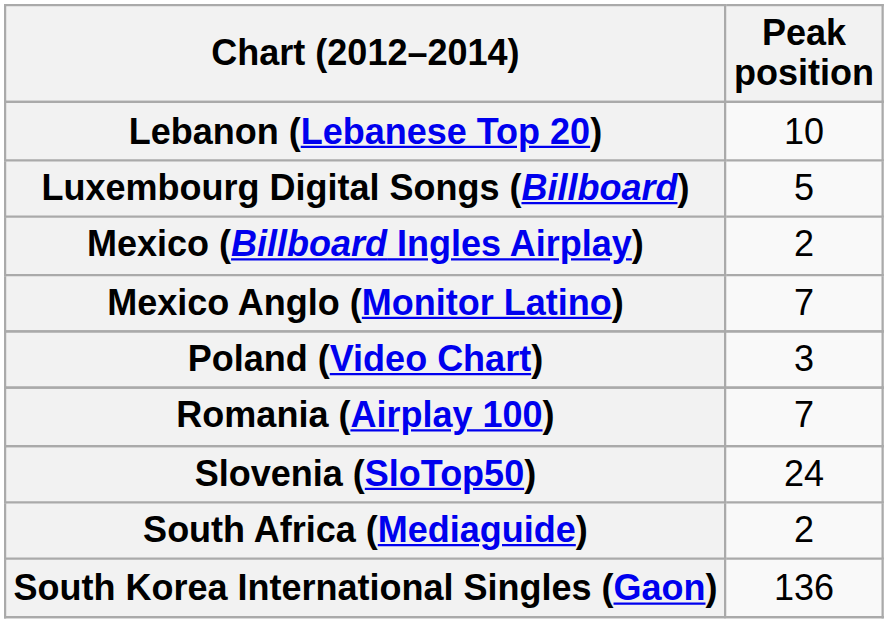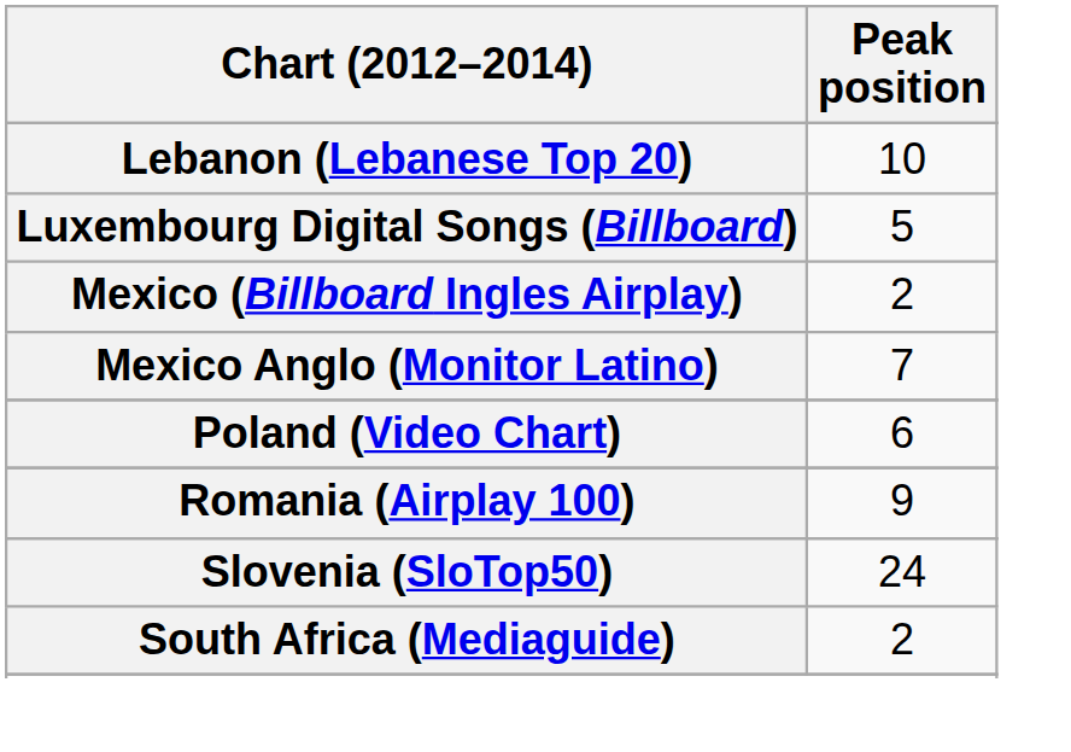Poland (Video Chart) | Peak position: 3 -> 6
Romania (Airplay 100) | Peak position: 7 -> 9
- row: South Korea International Singles (Gaon) | 136
